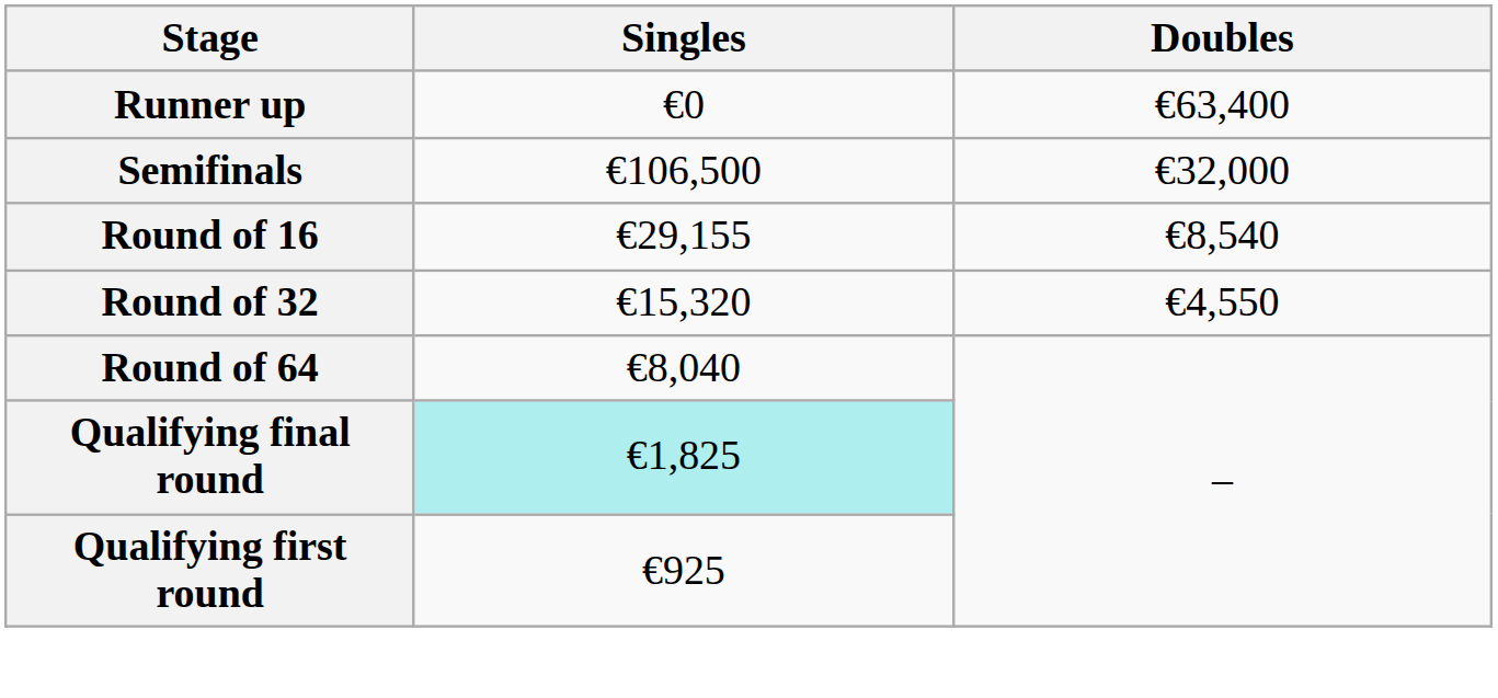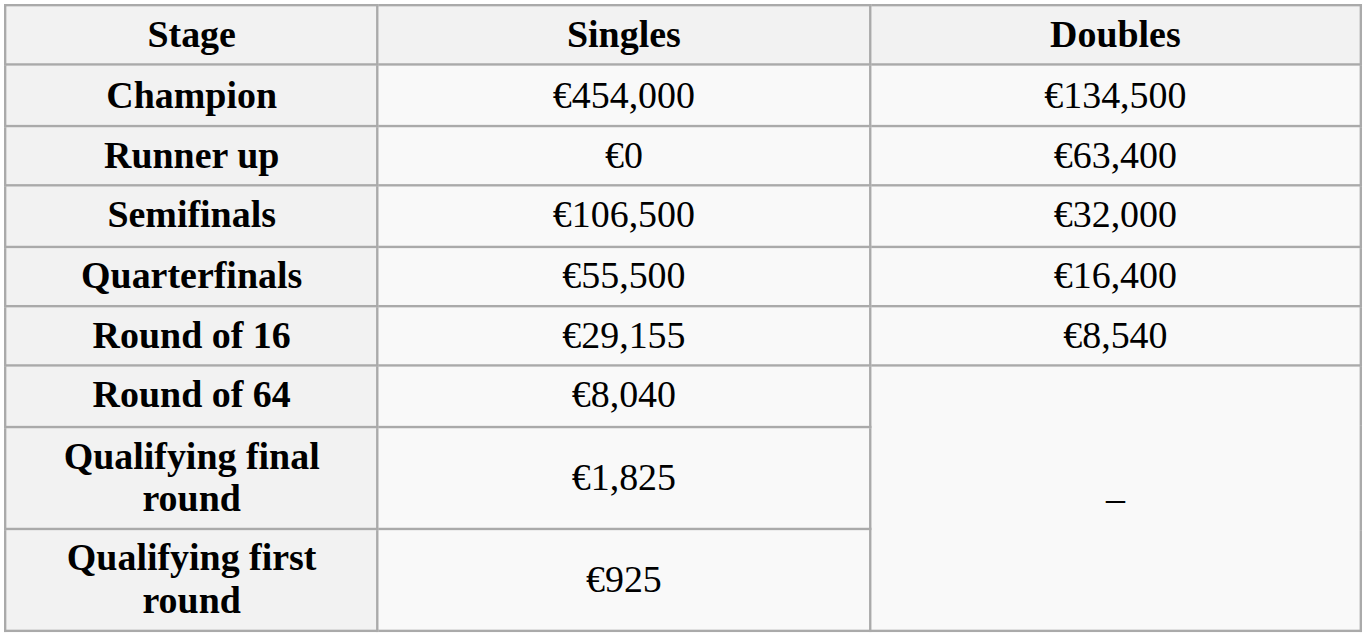+ row: Champion | €454,000 | €134,500
+ row: Quarterfinals | €55,500 | €16,400
- row: Round of 32 | €15,320 | €4,550
Qualifying final round | Singles: paleturquoise background -> no background
